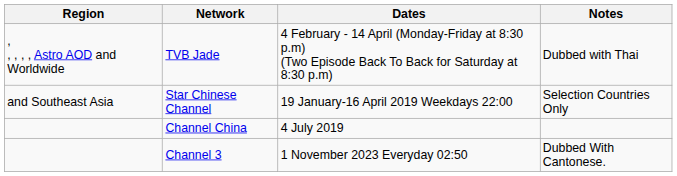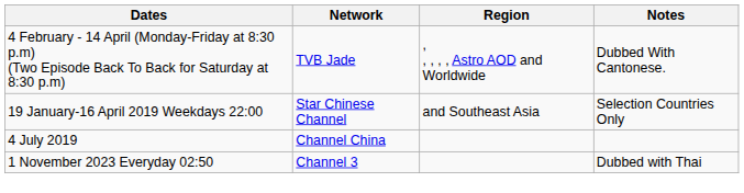columns swapped: Region <-> Dates
TVB Jade | Notes: Dubbed with Thai -> Dubbed With Cantonese.
Channel 3 | Notes: Dubbed With Cantonese. -> Dubbed with Thai
